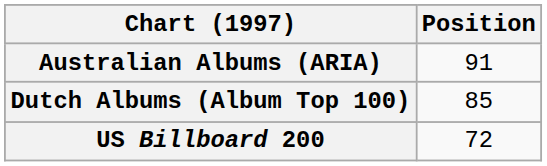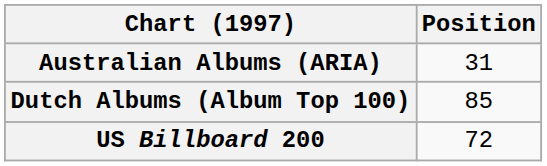Australian Albums (ARIA) | Position: 91 -> 31
